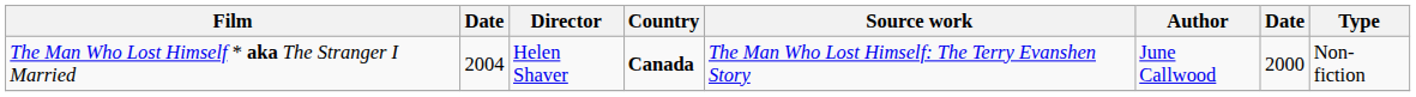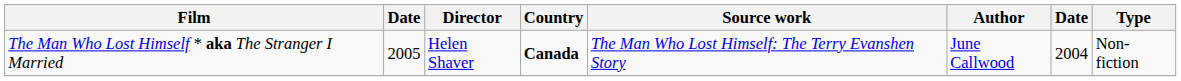The Man Who Lost Himself * aka The Stranger I Married | column 2: 2004 -> 2005
The Man Who Lost Himself * aka The Stranger I Married | column 7: 2000 -> 2004
